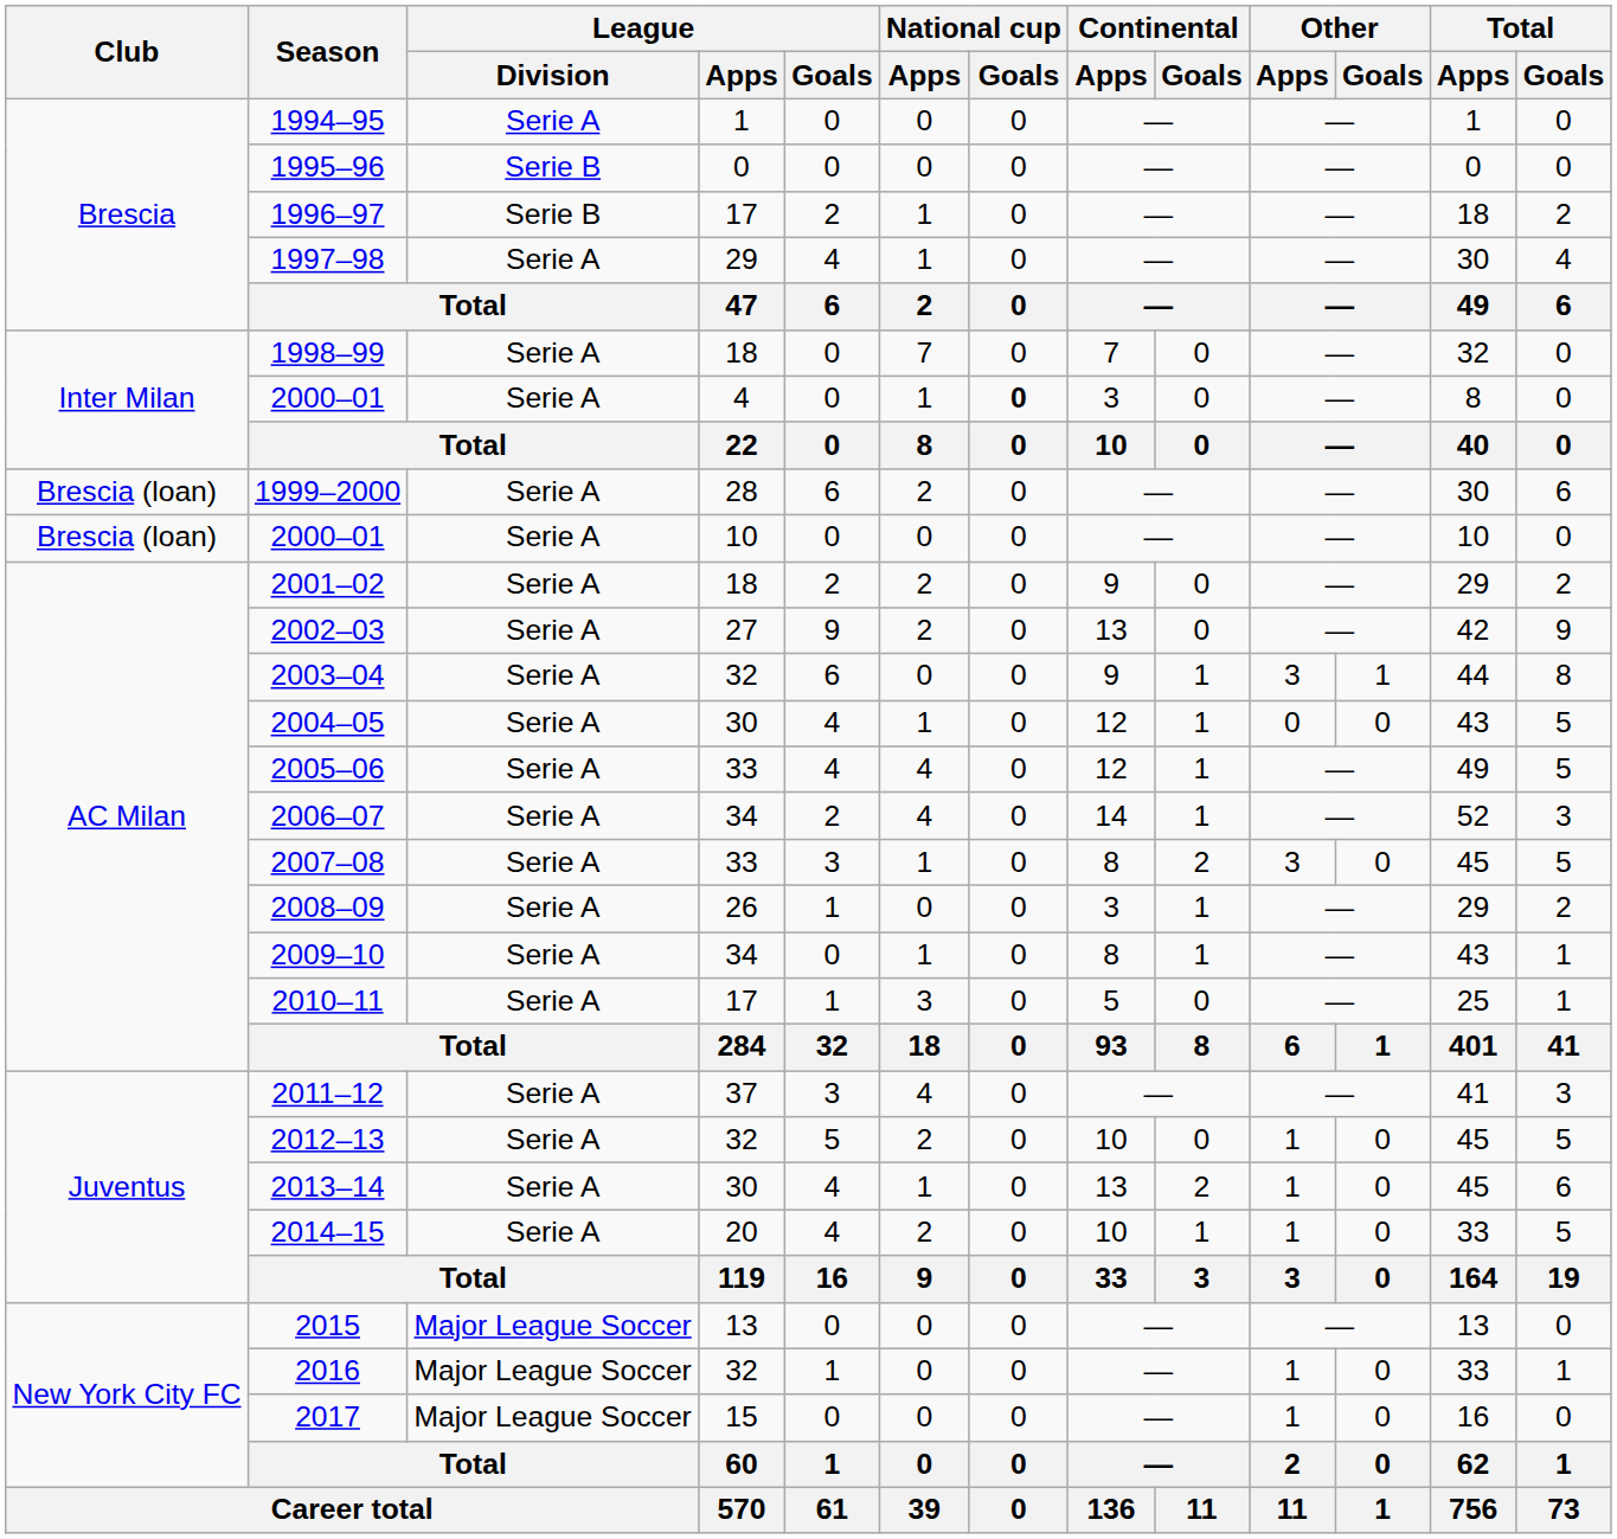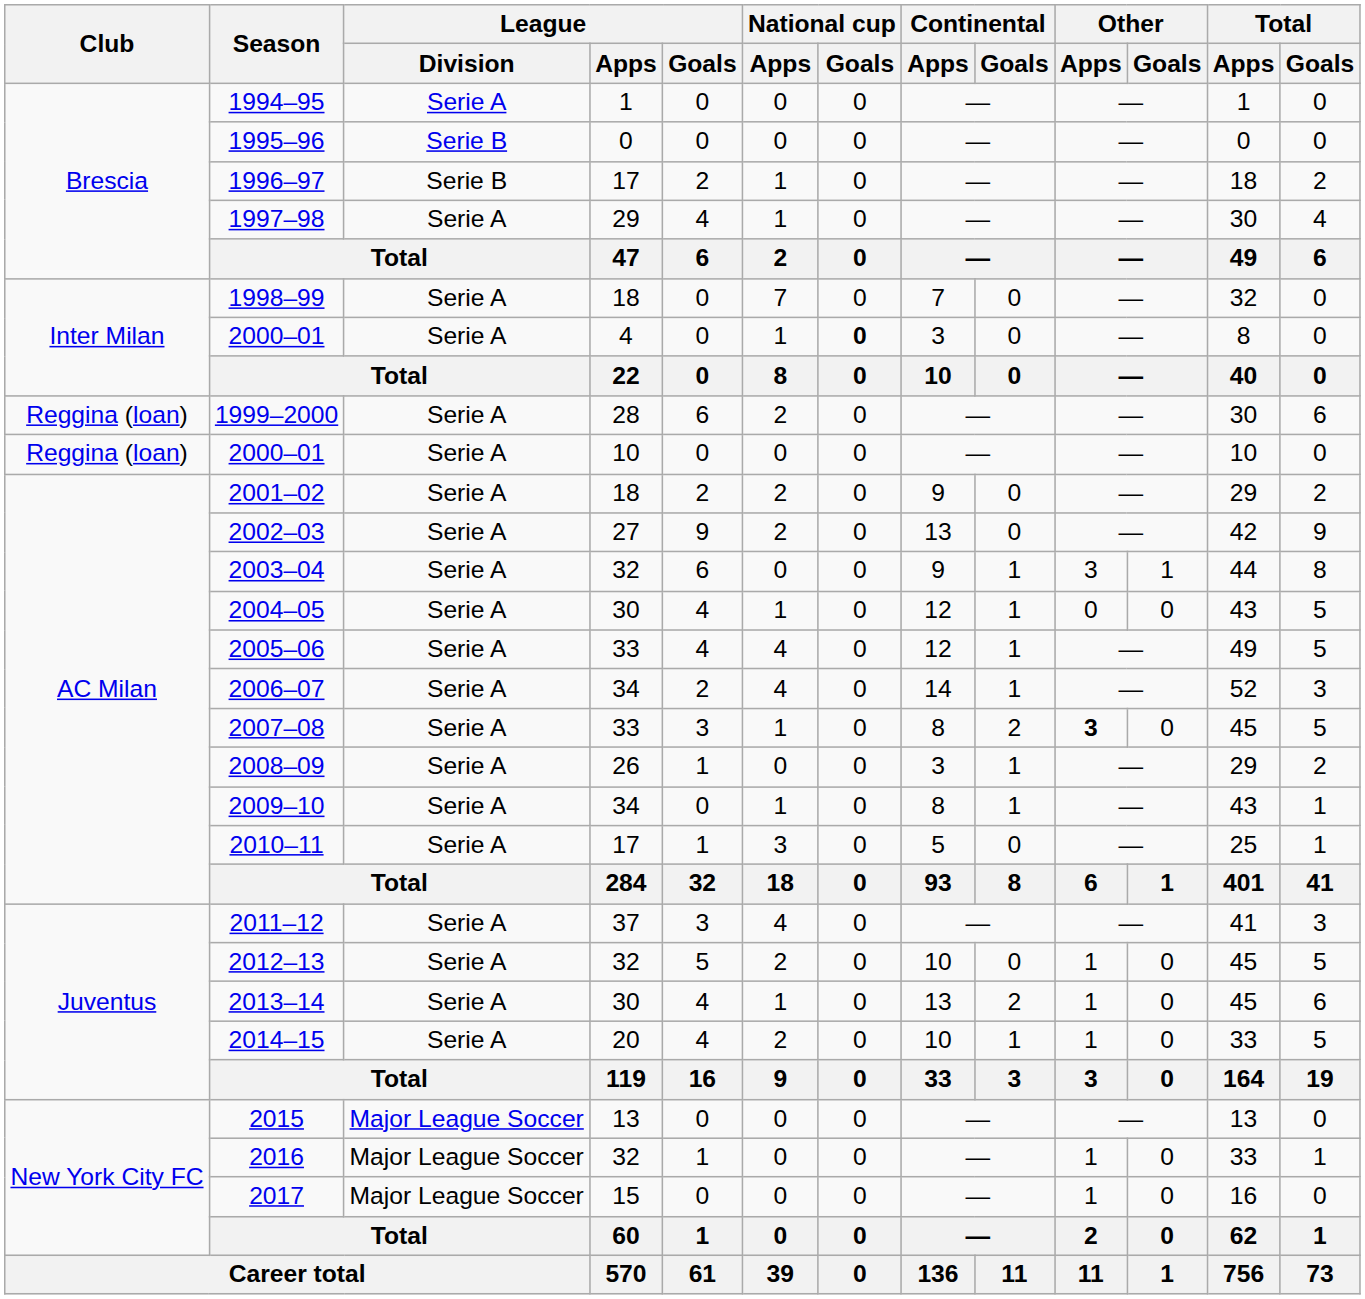1999–2000 | Club: Brescia (loan) -> Reggina (loan)
2000–01 / 10 | Club: Brescia (loan) -> Reggina (loan)
2007–08 | Other / Apps: normal -> bold
